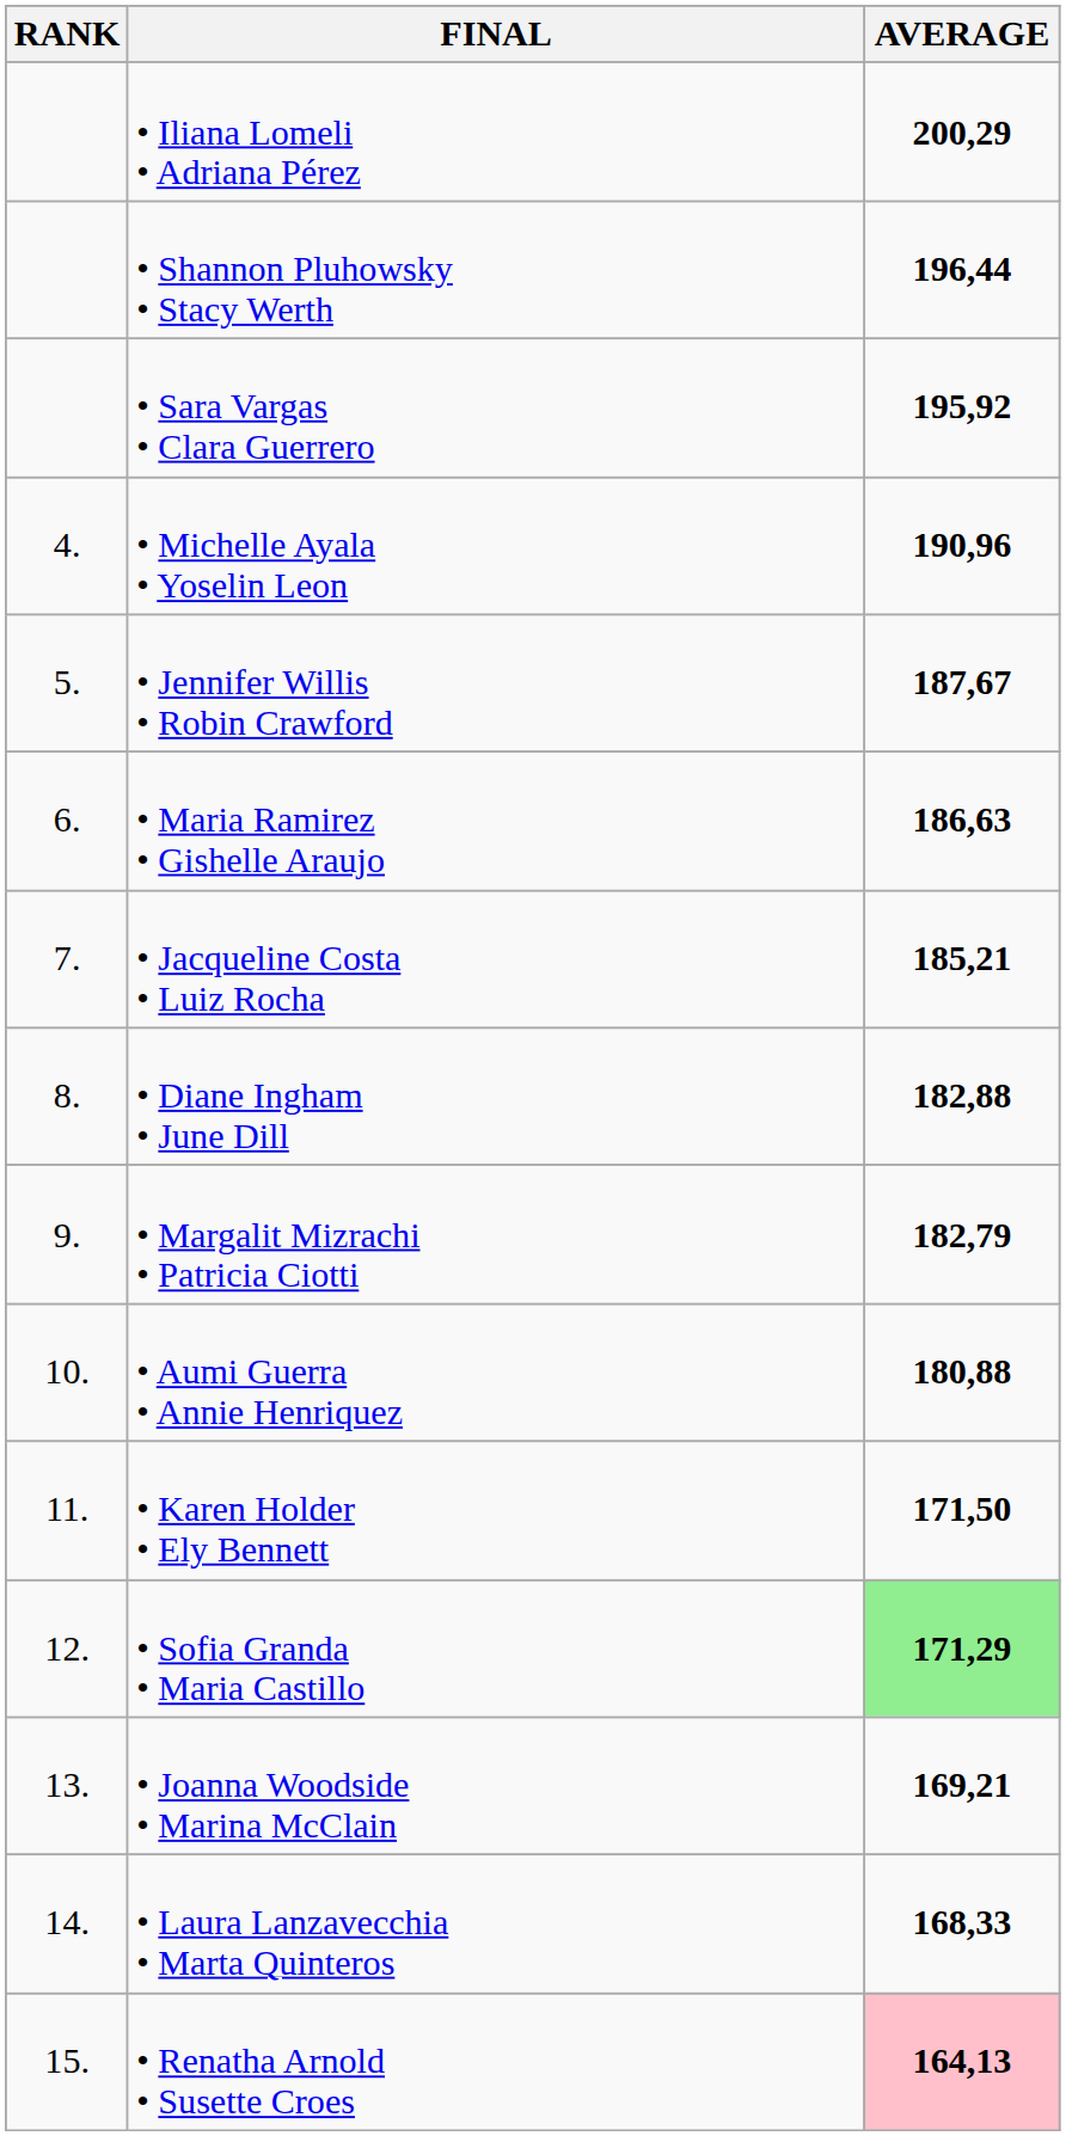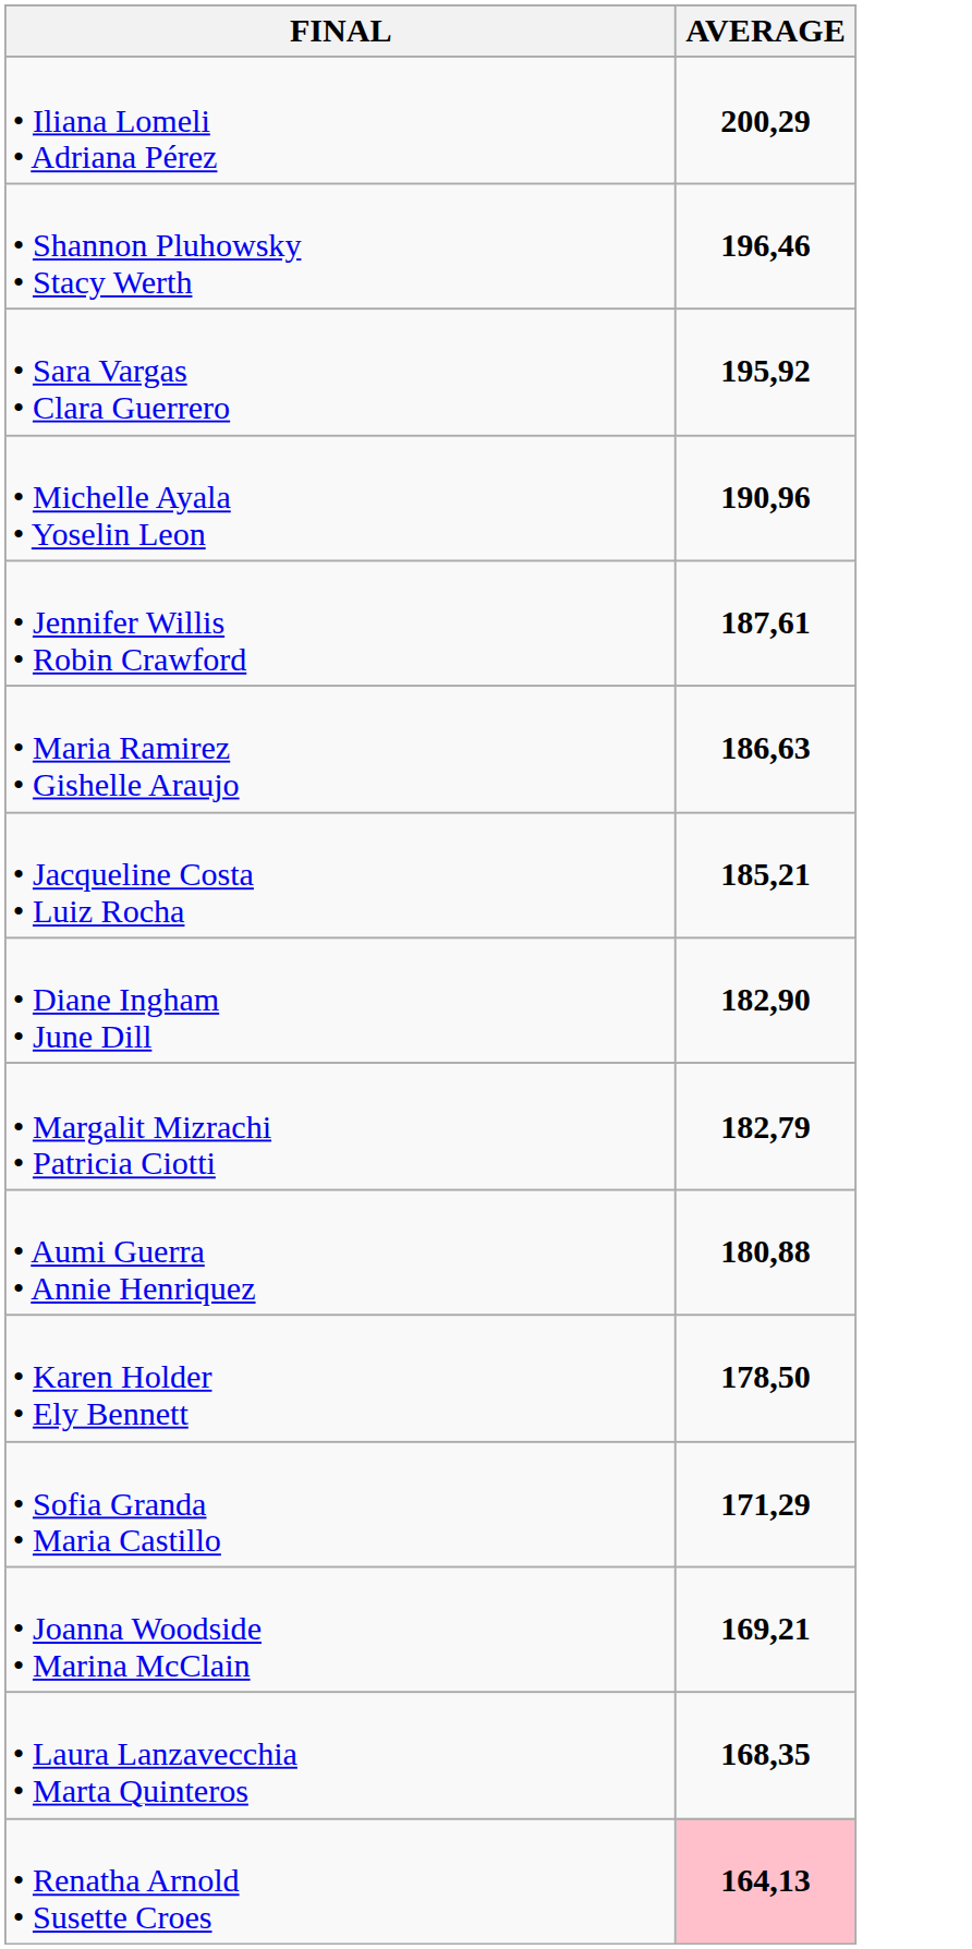- column: RANK | 4. | 5. | 6. | 7. | 8. | 9. | 10. | 11. | 12. | 13. | 14. | 15.
• Shannon Pluhowsky • Stacy Werth | AVERAGE: 196,44 -> 196,46
• Jennifer Willis • Robin Crawford | AVERAGE: 187,67 -> 187,61
• Diane Ingham • June Dill | AVERAGE: 182,88 -> 182,90
• Karen Holder • Ely Bennett | AVERAGE: 171,50 -> 178,50
• Sofia Granda • Maria Castillo | AVERAGE: lightgreen background -> no background
• Laura Lanzavecchia • Marta Quinteros | AVERAGE: 168,33 -> 168,35
